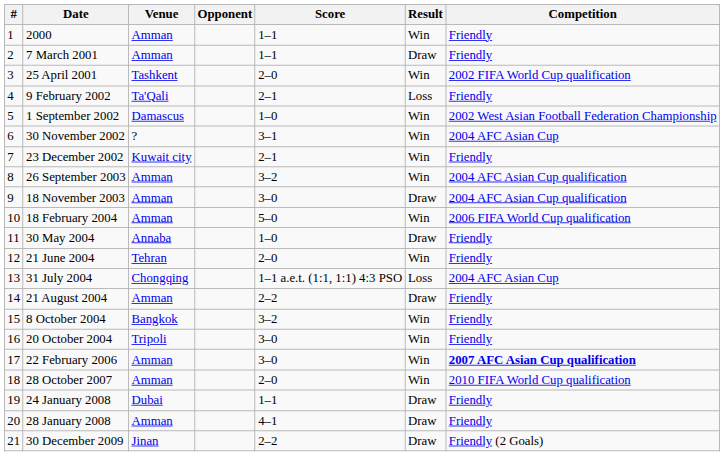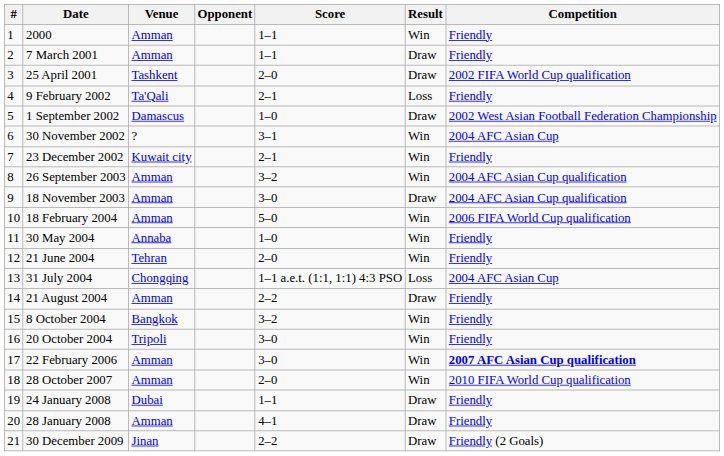25 April 2001 | Result: Win -> Draw
1 September 2002 | Result: Win -> Draw
30 May 2004 | Result: Draw -> Win
